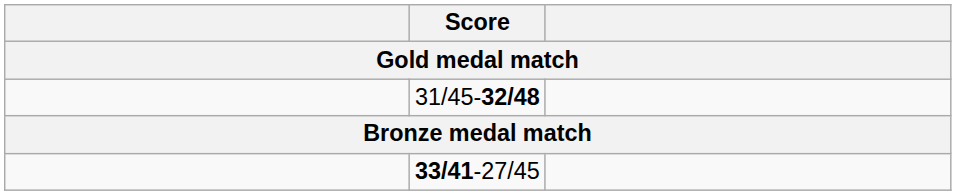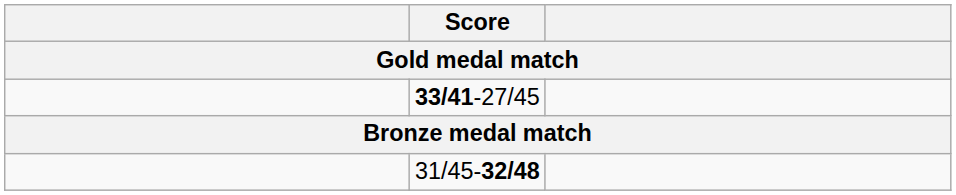rows swapped: 31/45-32/48 <-> 33/41-27/45
